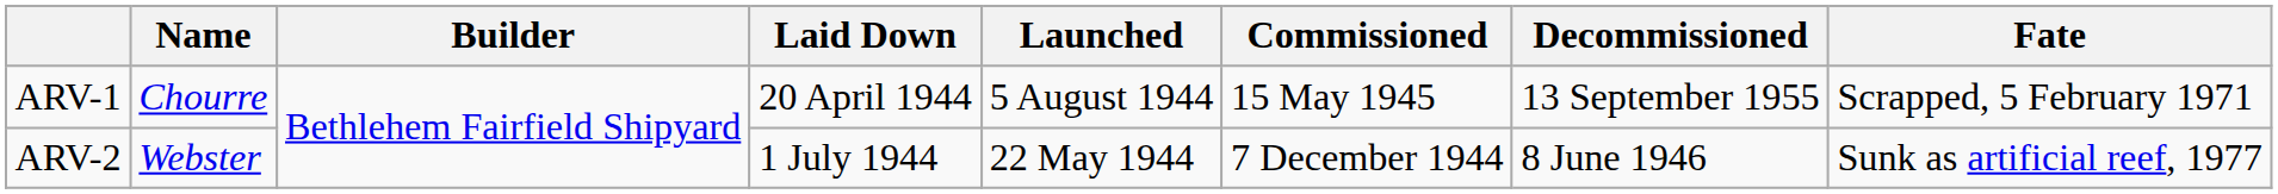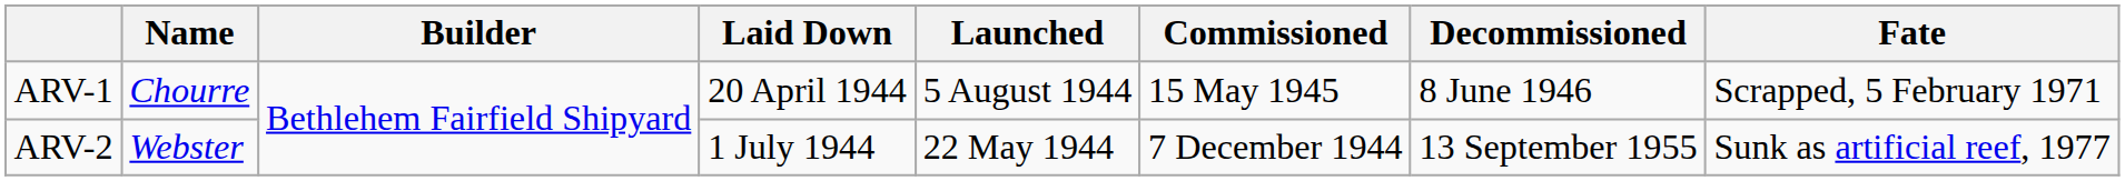ARV-1 | Decommissioned: 13 September 1955 -> 8 June 1946
ARV-2 | Decommissioned: 8 June 1946 -> 13 September 1955
